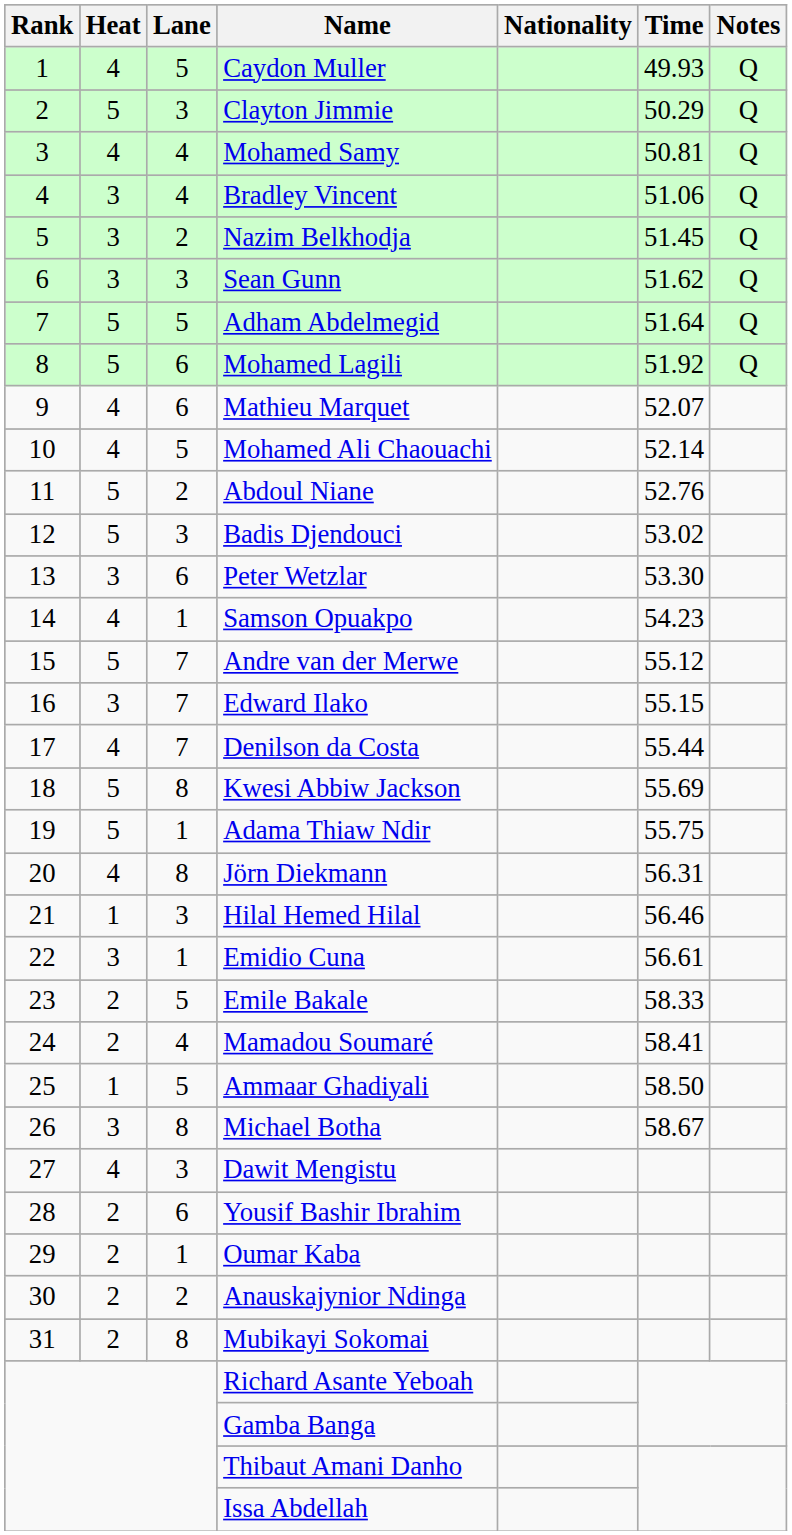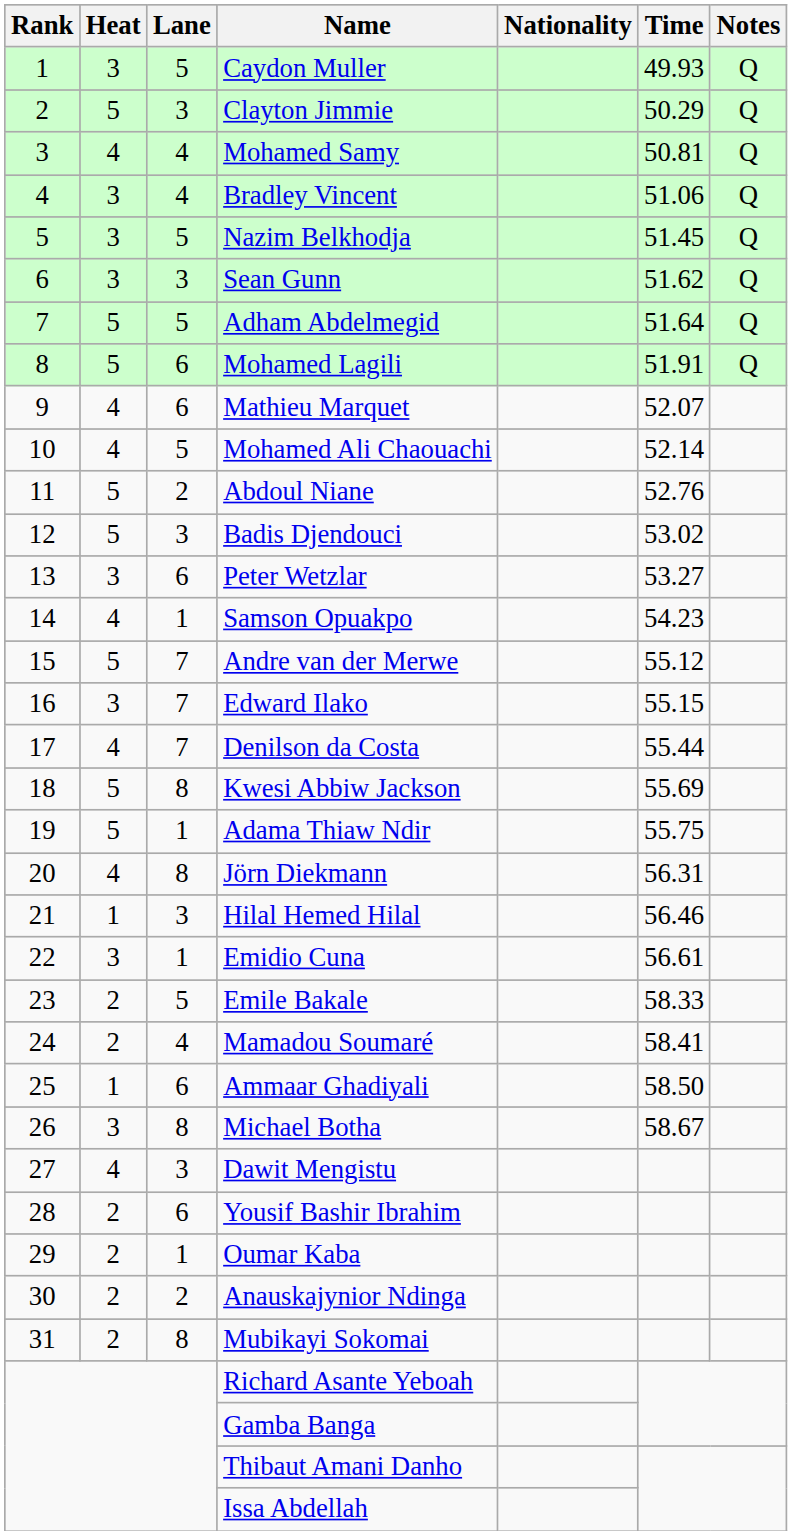Caydon Muller | Heat: 4 -> 3
Nazim Belkhodja | Lane: 2 -> 5
Mohamed Lagili | Time: 51.92 -> 51.91
Peter Wetzlar | Time: 53.30 -> 53.27
Ammaar Ghadiyali | Lane: 5 -> 6
